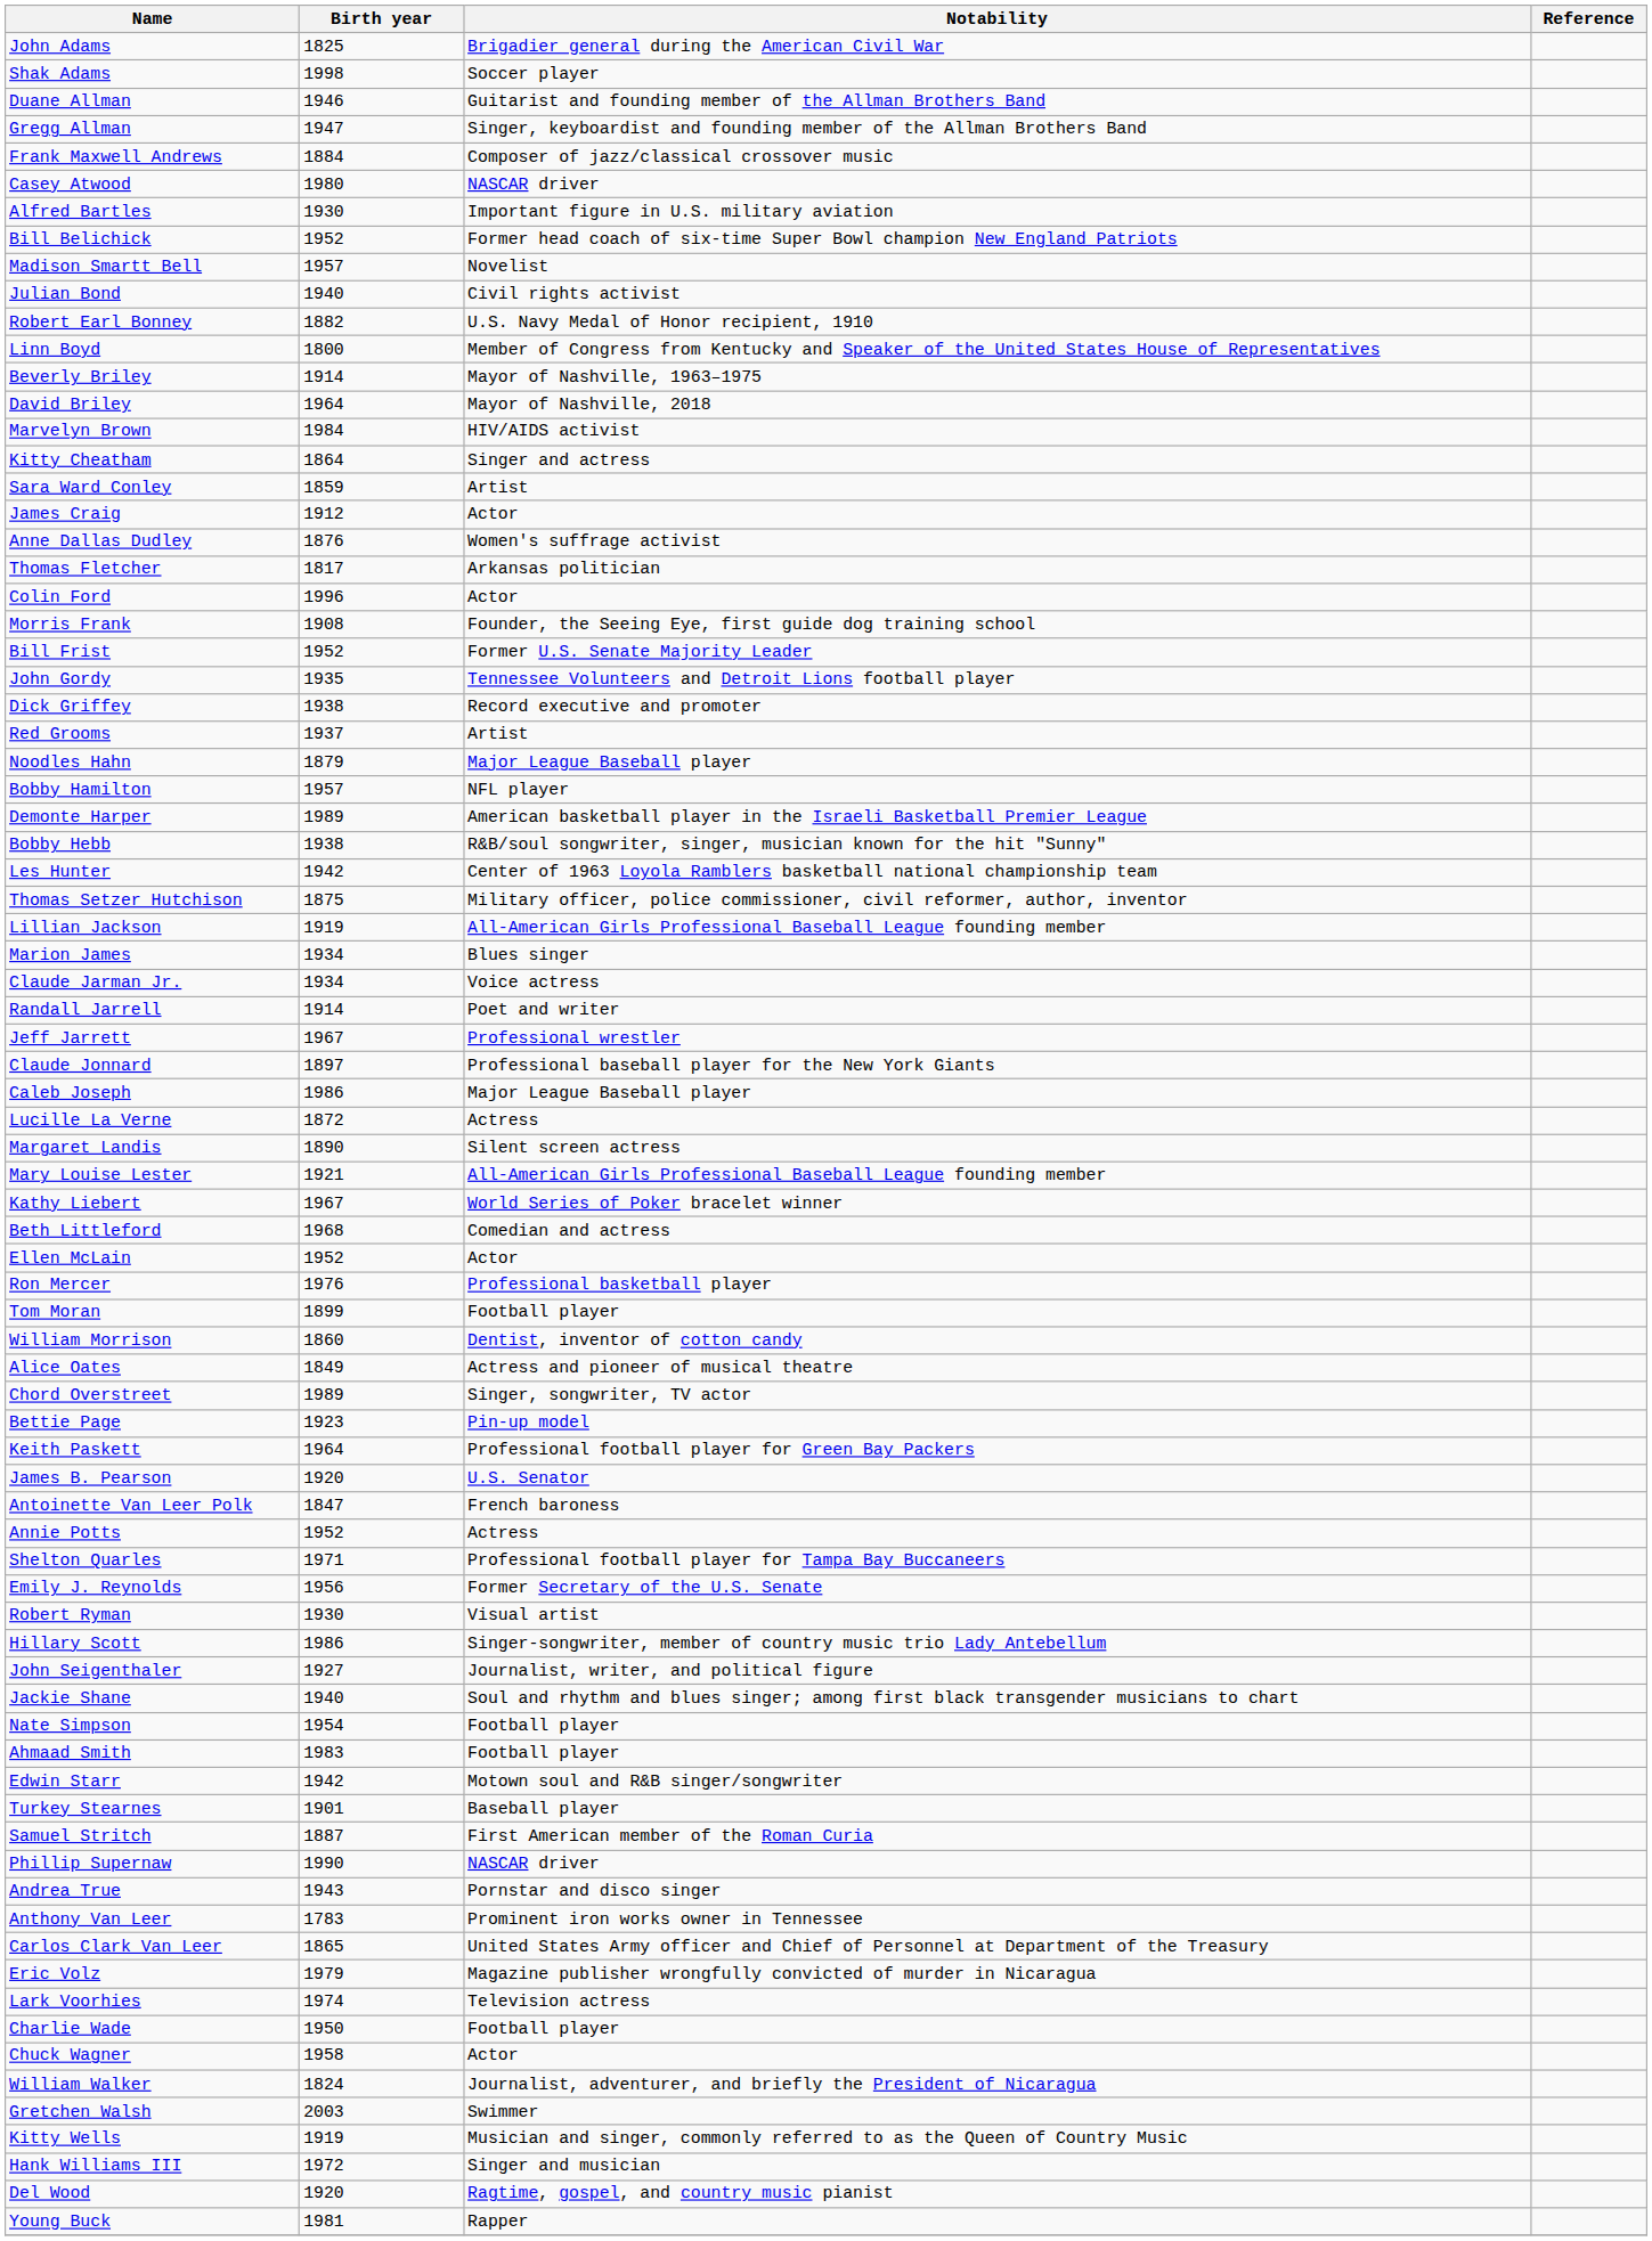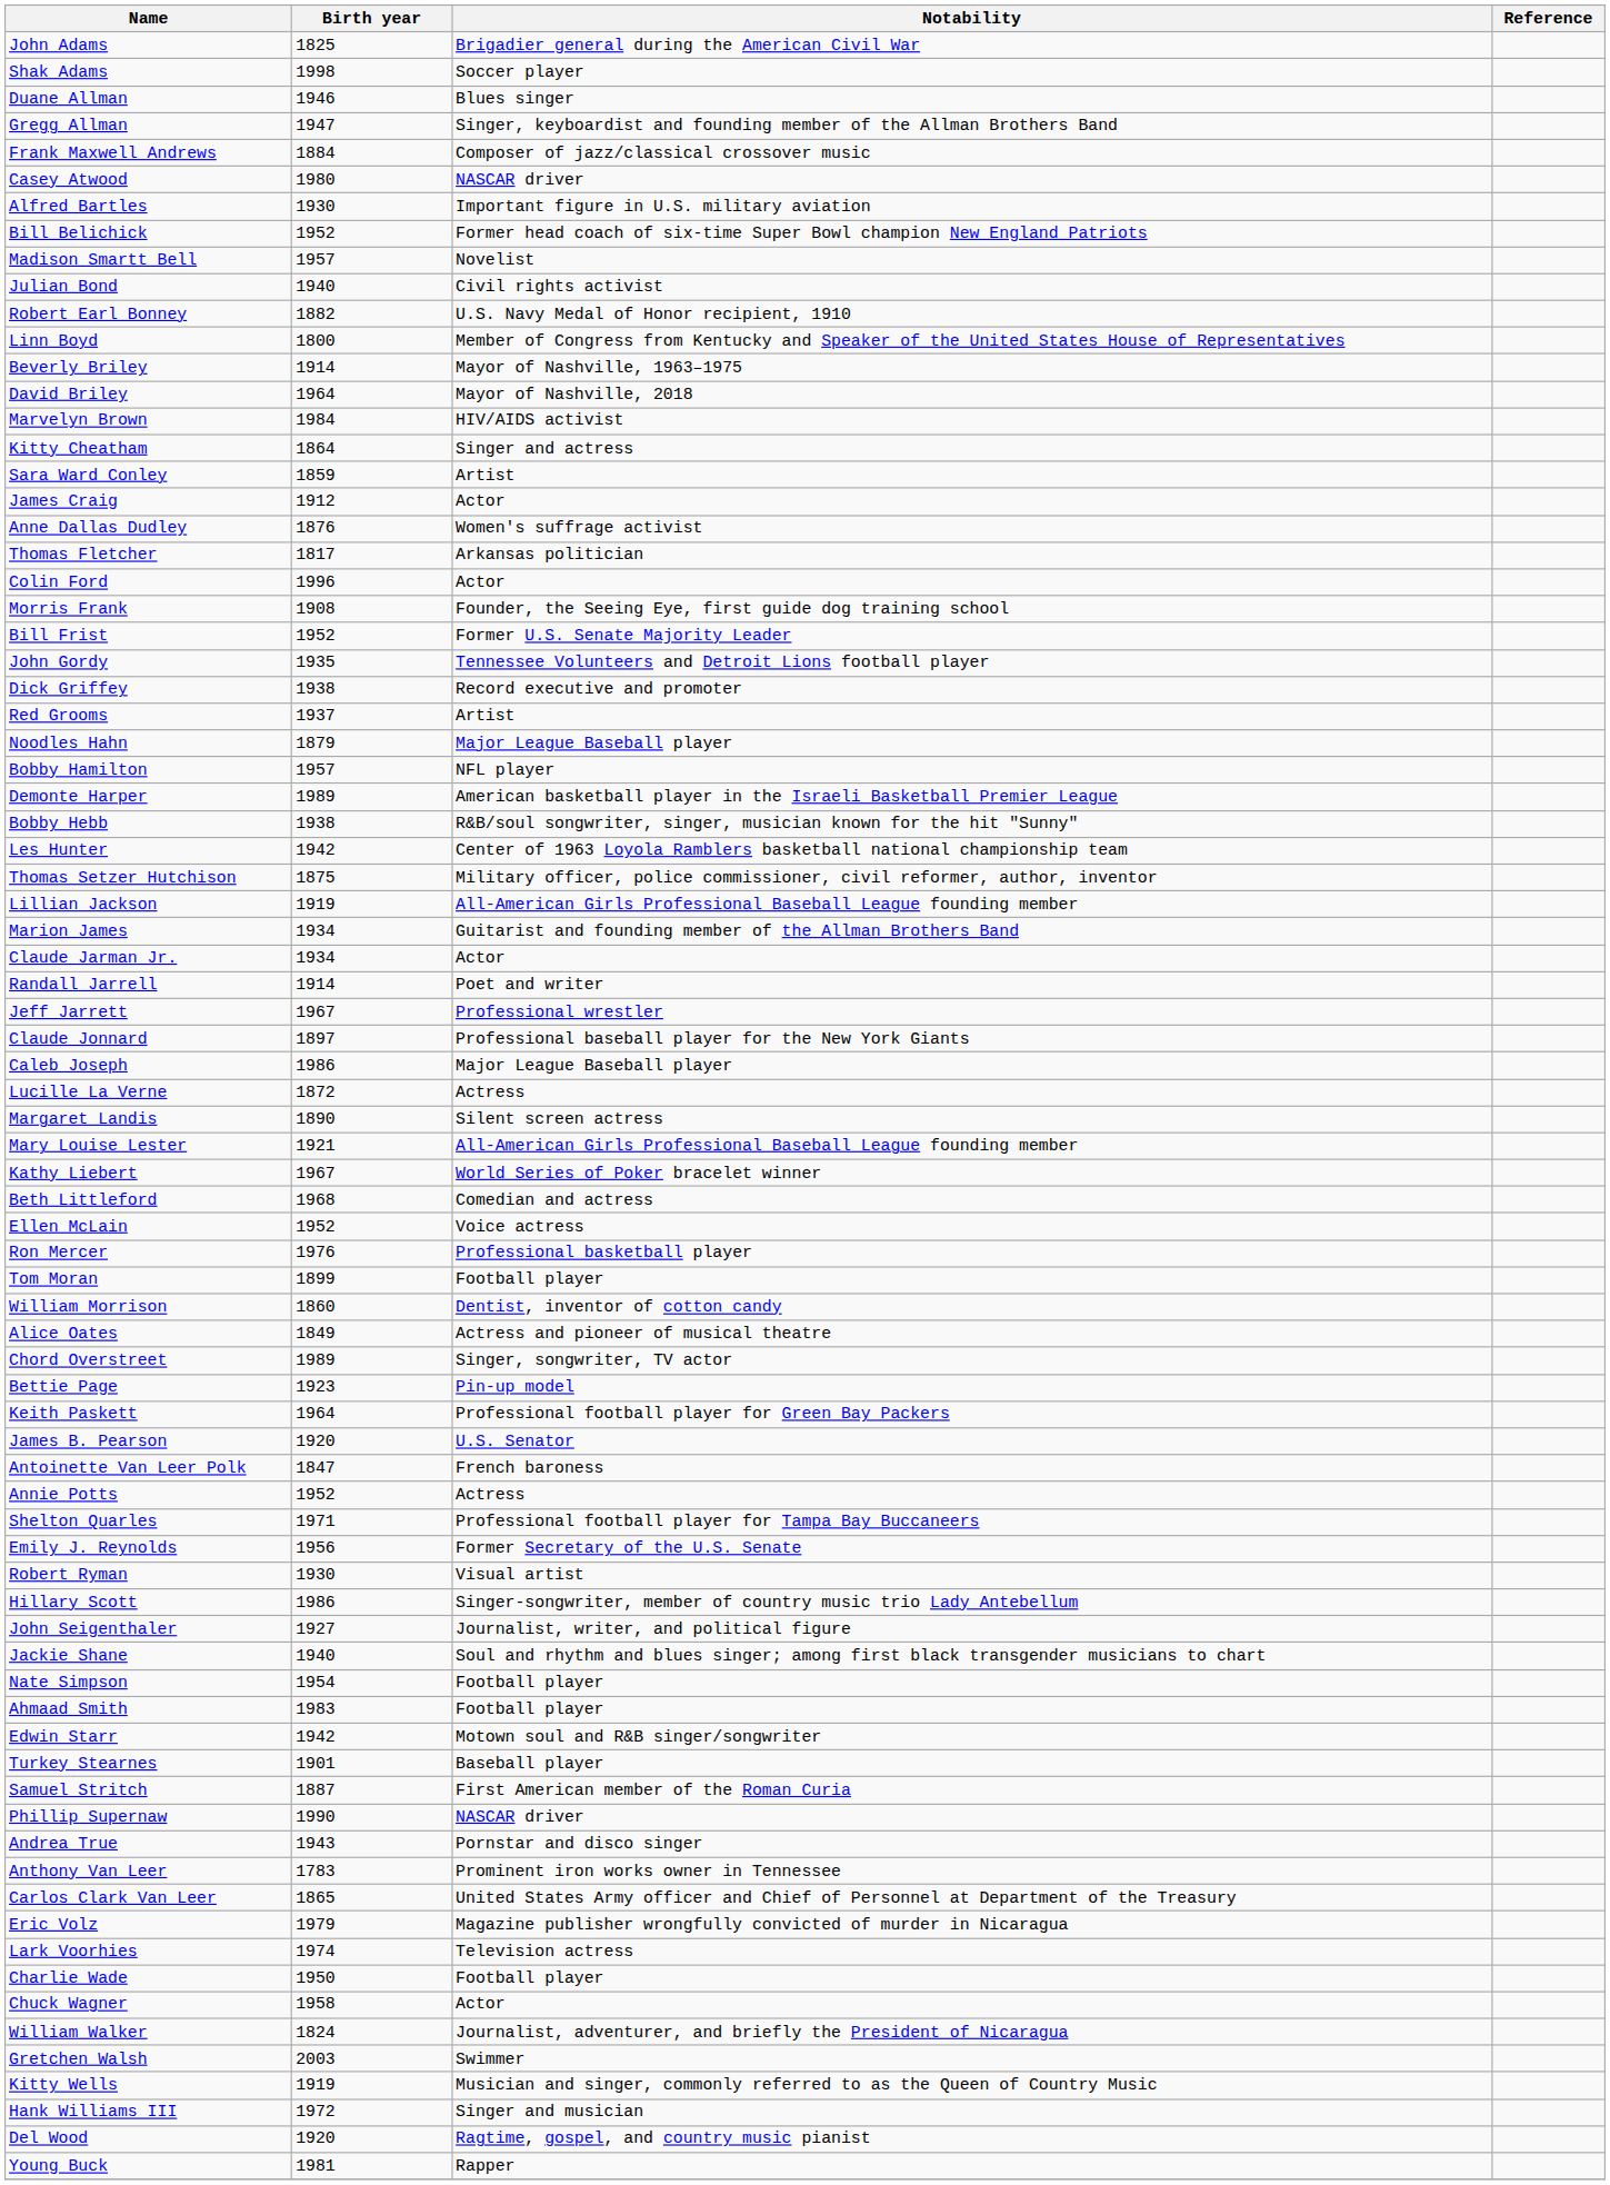Duane Allman | Notability: Guitarist and founding member of the Allman Brothers Band -> Blues singer
Marion James | Notability: Blues singer -> Guitarist and founding member of the Allman Brothers Band
Claude Jarman Jr. | Notability: Voice actress -> Actor
Ellen McLain | Notability: Actor -> Voice actress
